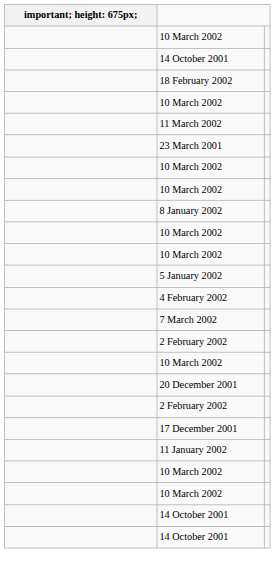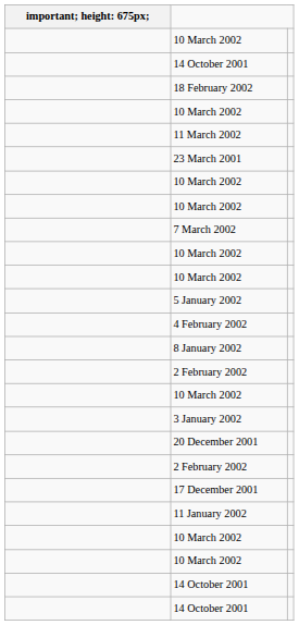rows swapped: 7 March 2002 <-> 8 January 2002
+ row: 3 January 2002
